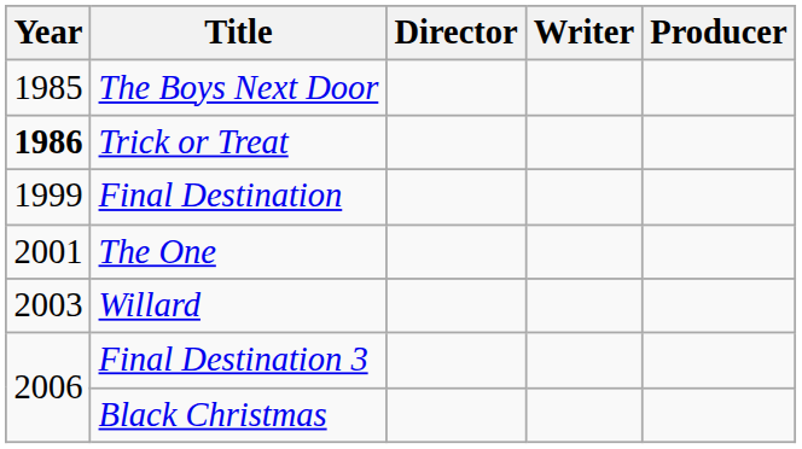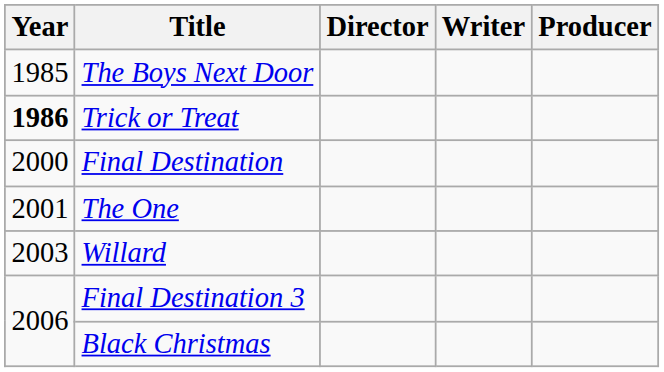Final Destination | Year: 1999 -> 2000
